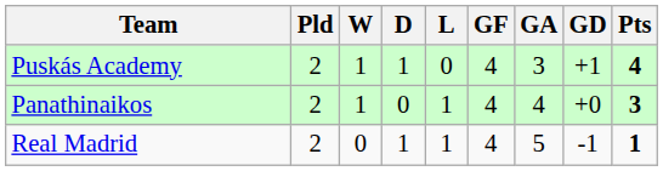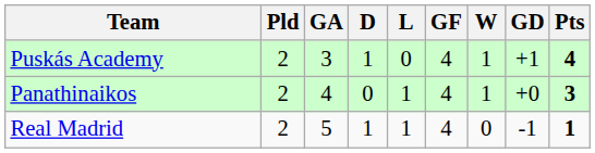columns swapped: W <-> GA
